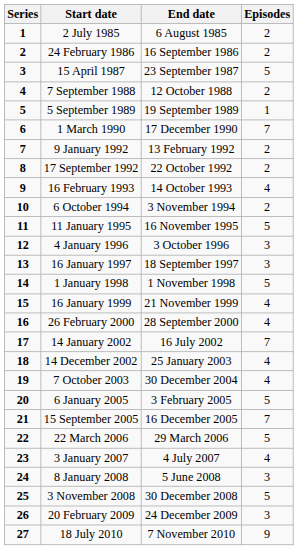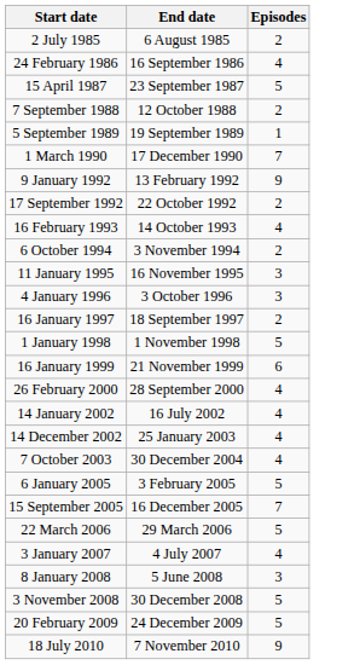- column: Series | 1 | 2 | 3 | 4 | 5 | 6 | 7 | 8 | 9 | 10 | 11 | 12 | 13 | 14 | 15 | 16 | 17 | 18 | 19 | 20 | 21 | 22 | 23 | 24 | 25 | 26 | 27
24 February 1986 | Episodes: 2 -> 4
9 January 1992 | Episodes: 2 -> 9
11 January 1995 | Episodes: 5 -> 3
16 January 1997 | Episodes: 3 -> 2
16 January 1999 | Episodes: 4 -> 6
14 January 2002 | Episodes: 7 -> 4
20 February 2009 | Episodes: 3 -> 5
